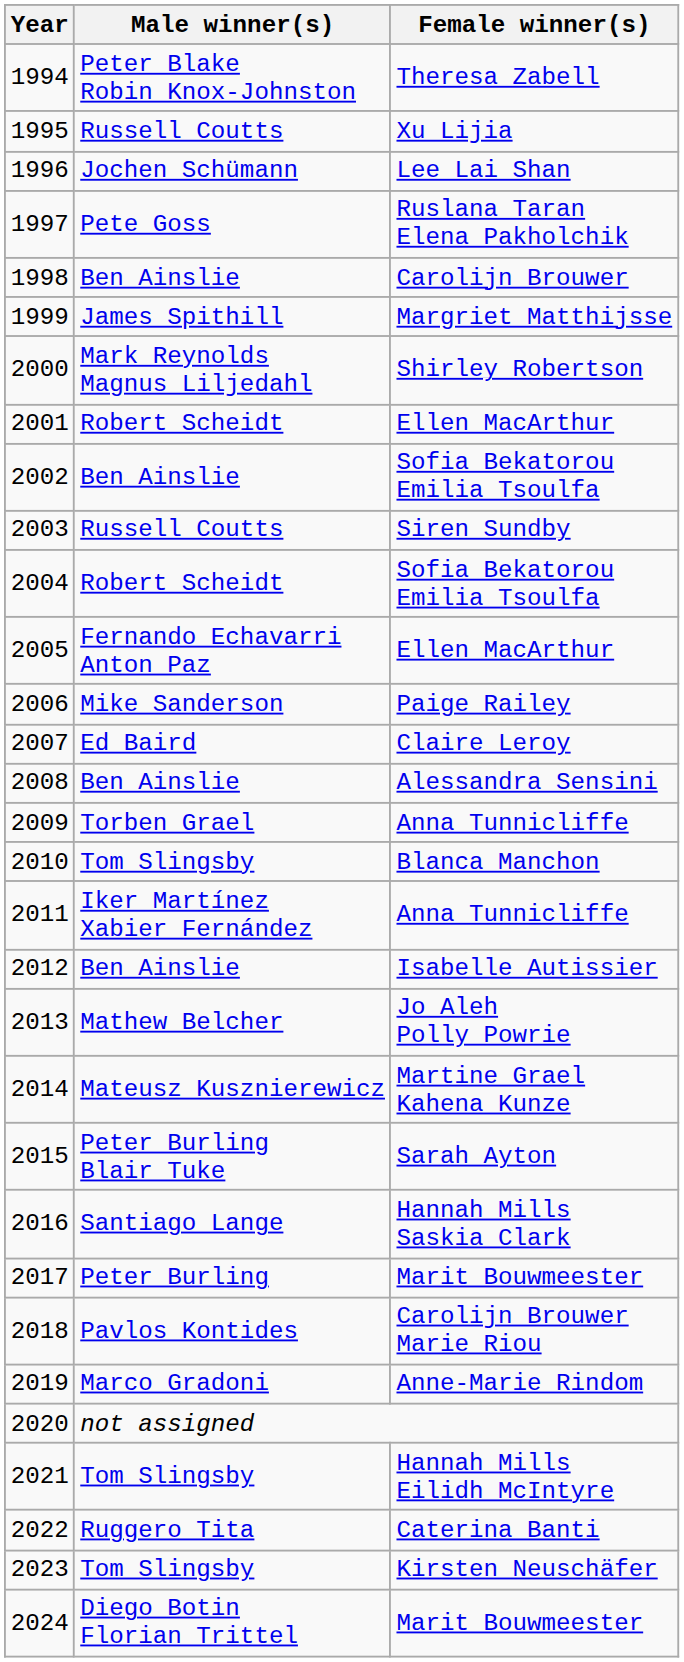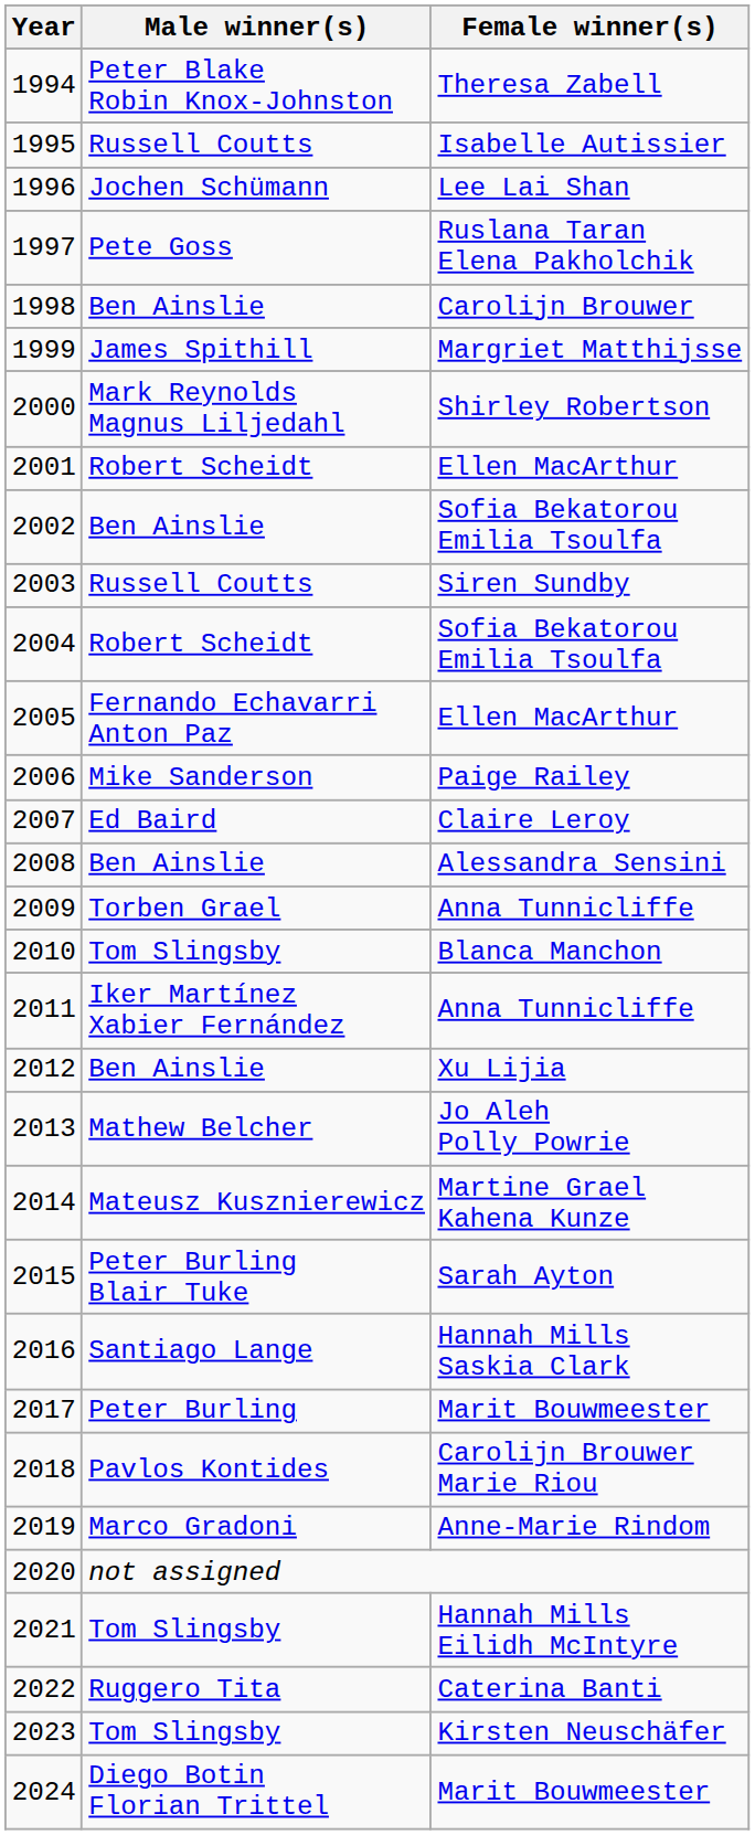1995 | Female winner(s): Xu Lijia -> Isabelle Autissier
2012 | Female winner(s): Isabelle Autissier -> Xu Lijia
